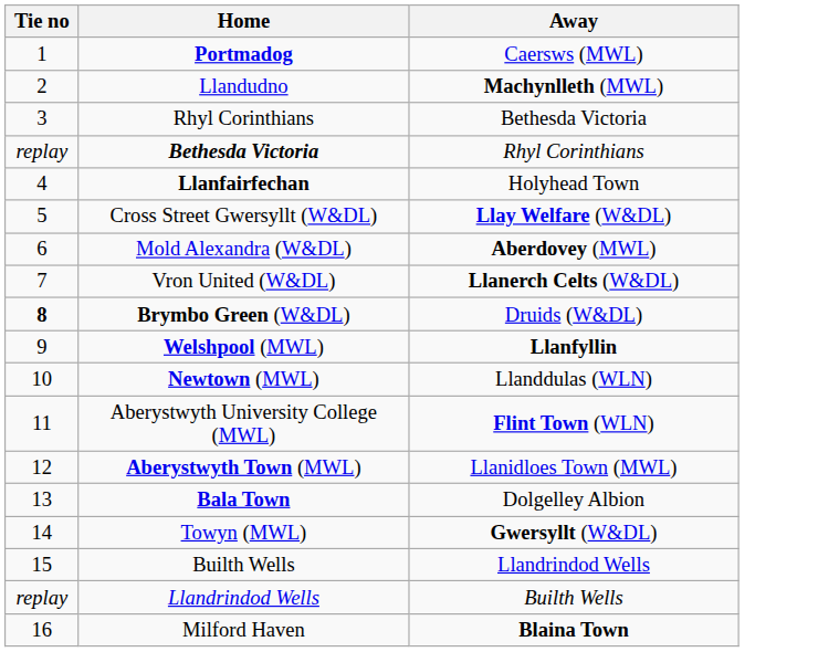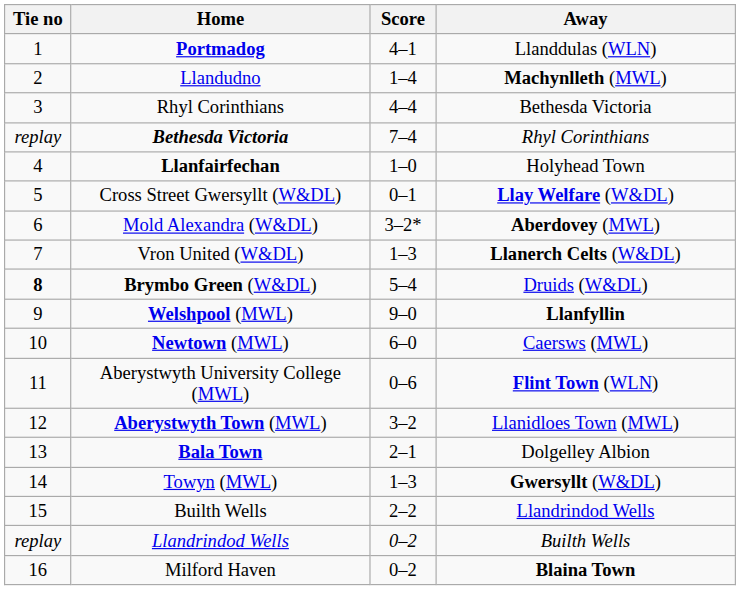+ column: Score | 4–1 | 1–4 | 4–4 | 7–4 | 1–0 | 0–1 | 3–2* | 1–3 | 5–4 | 9–0 | 6–0 | 0–6 | 3–2 | 2–1 | 1–3 | 2–2 | 0–2 | 0–2
Portmadog | Away: Caersws (MWL) -> Llanddulas (WLN)
Newtown (MWL) | Away: Llanddulas (WLN) -> Caersws (MWL)
